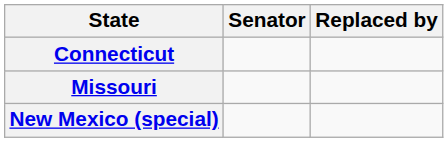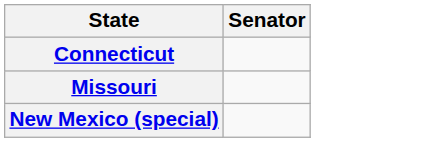- column: Replaced by
